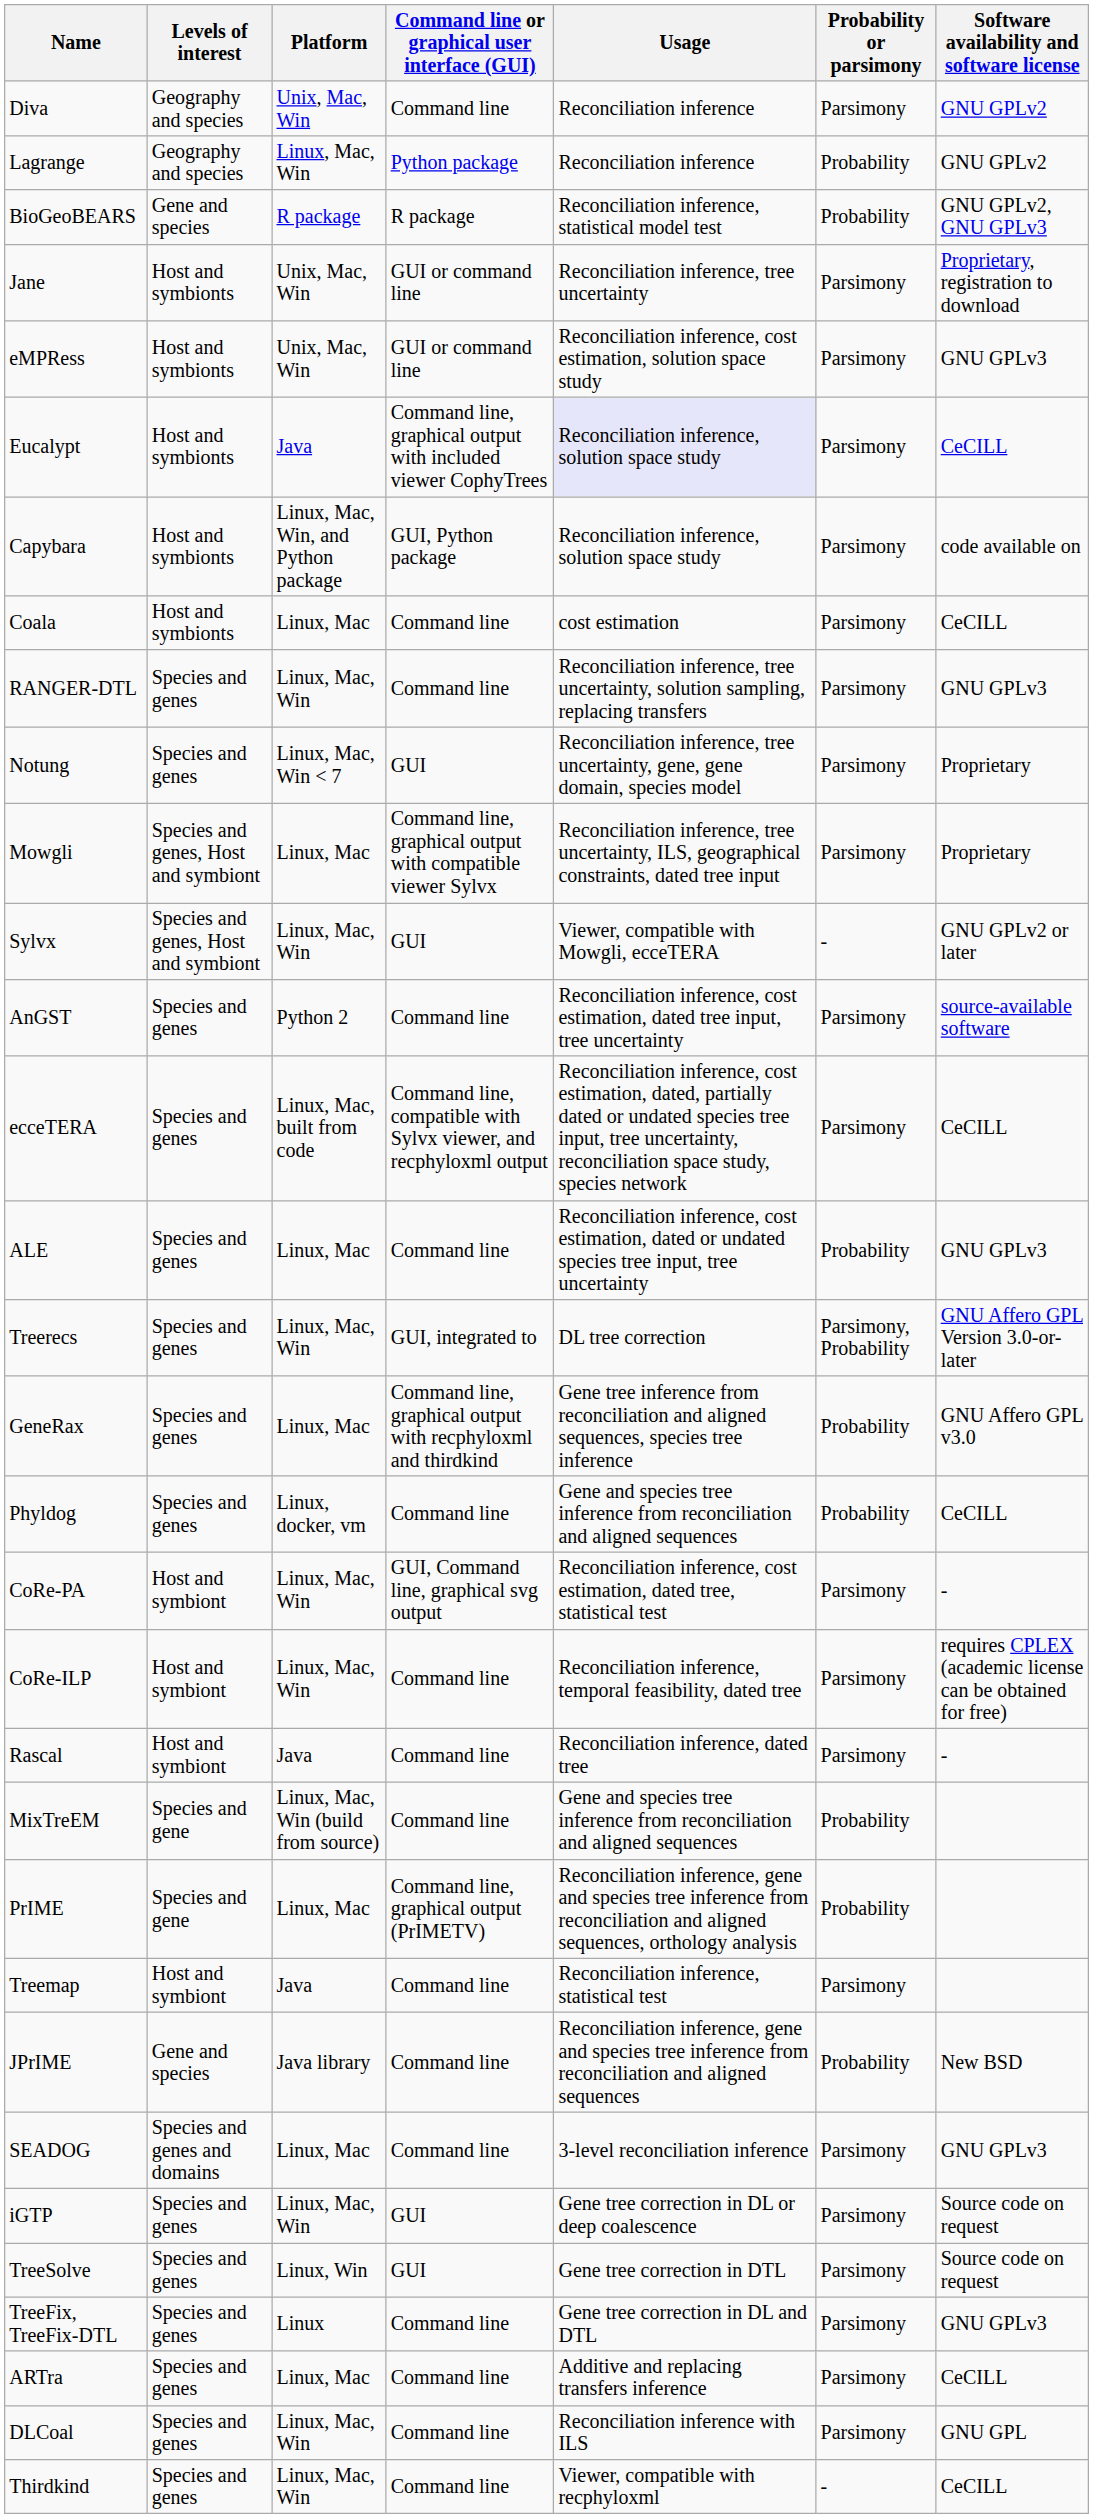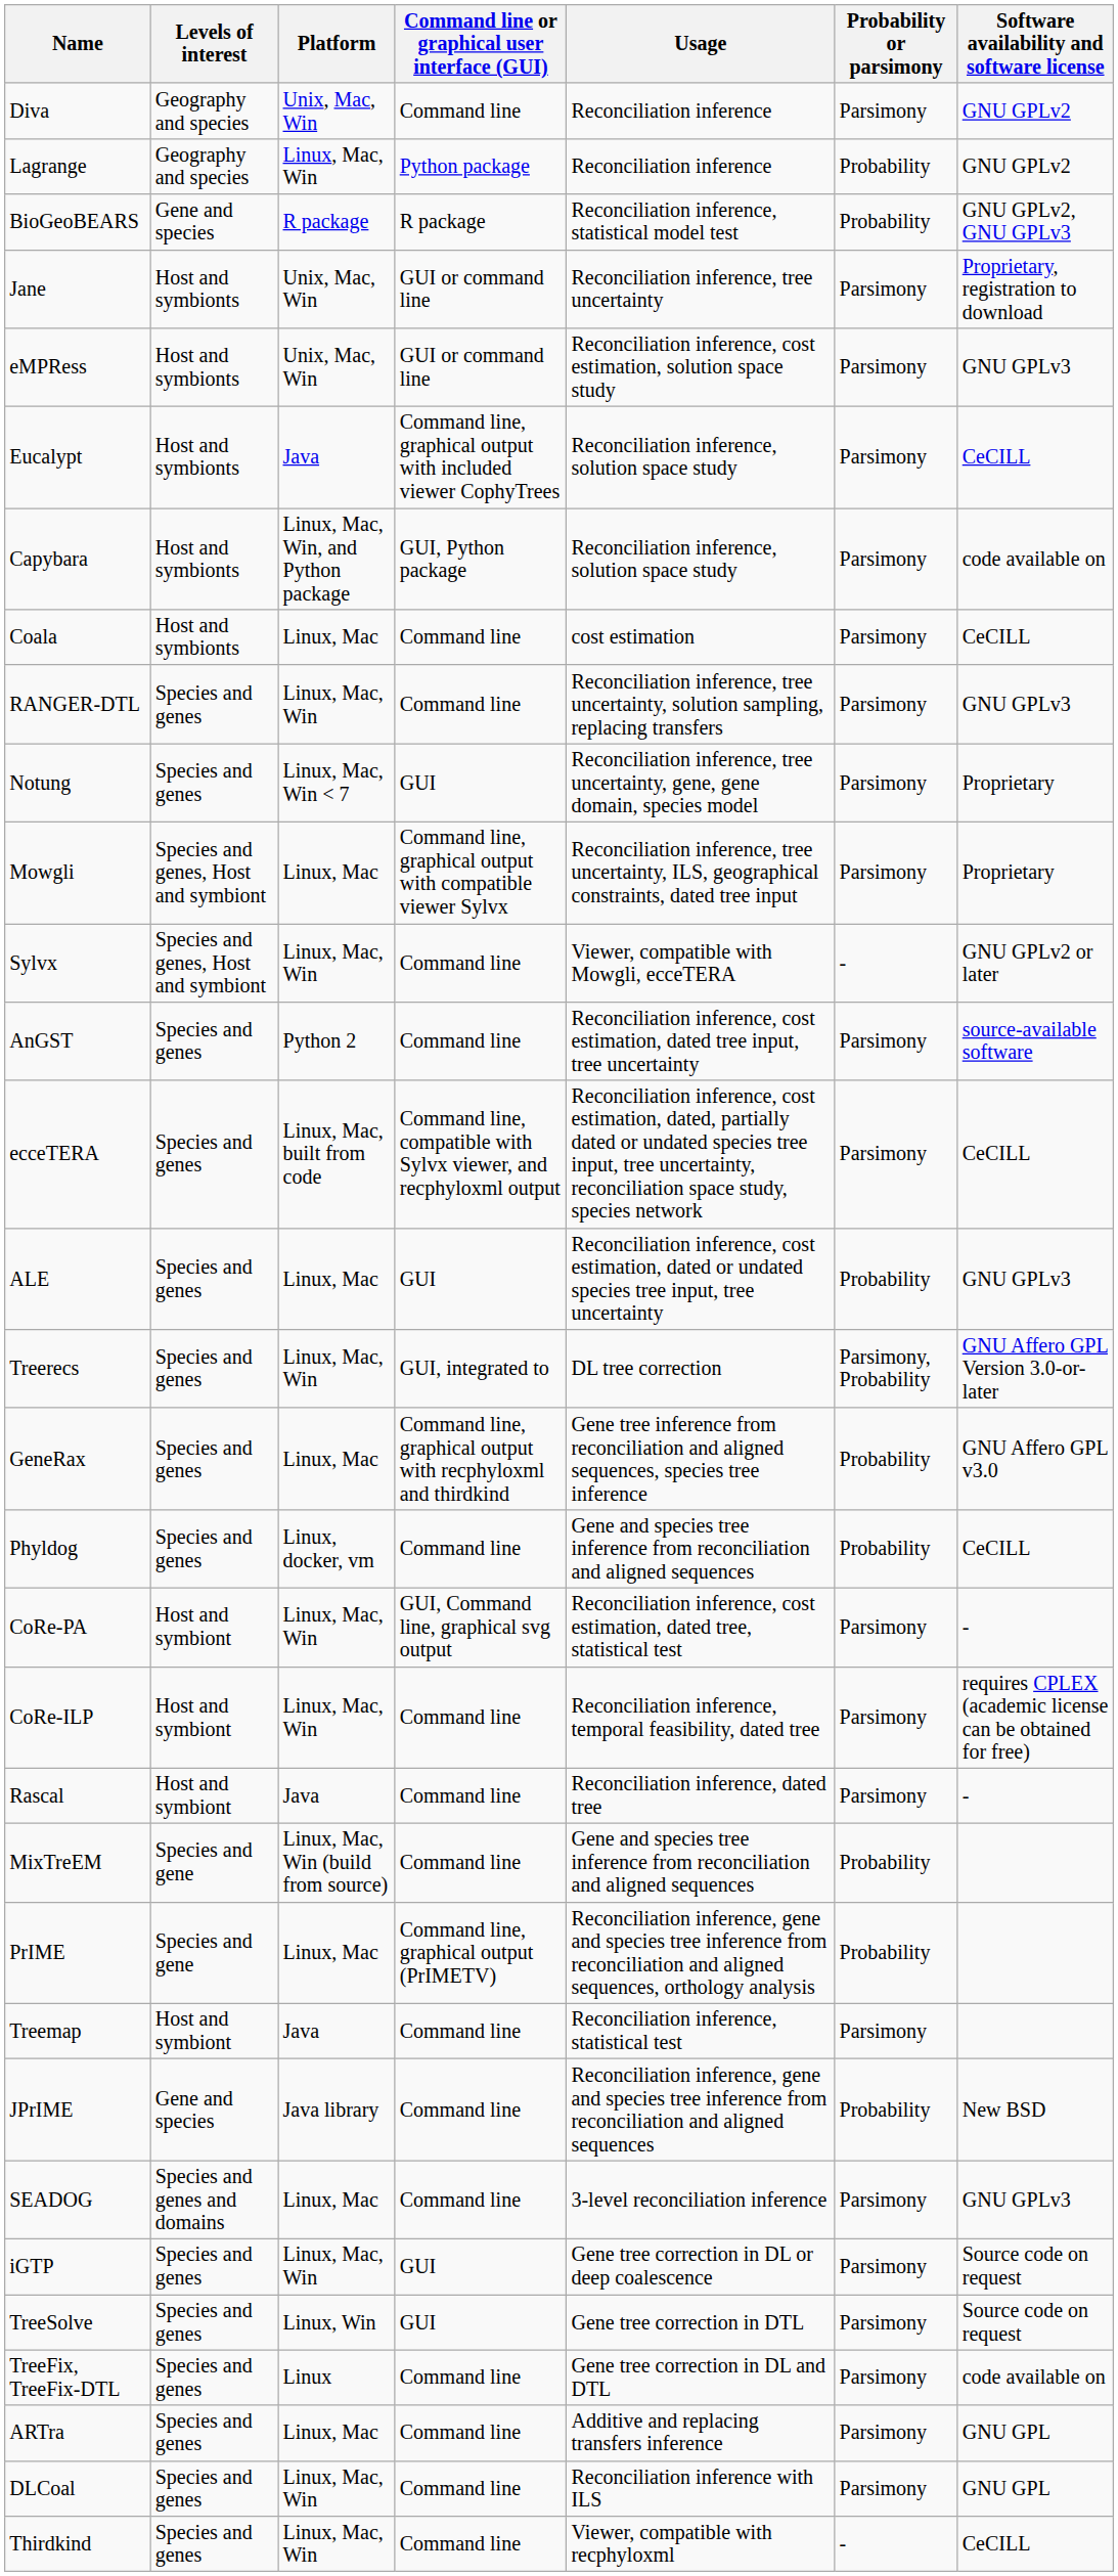Eucalypt | Usage: lavender background -> no background
Sylvx | Command line or graphical user interface (GUI): GUI -> Command line
ALE | Command line or graphical user interface (GUI): Command line -> GUI
TreeFix, TreeFix-DTL | Software availability and software license: GNU GPLv3 -> code available on
ARTra | Software availability and software license: CeCILL -> GNU GPL
